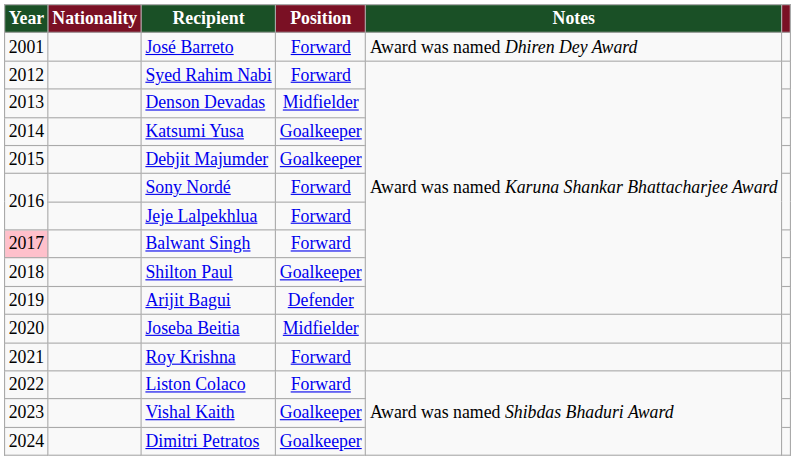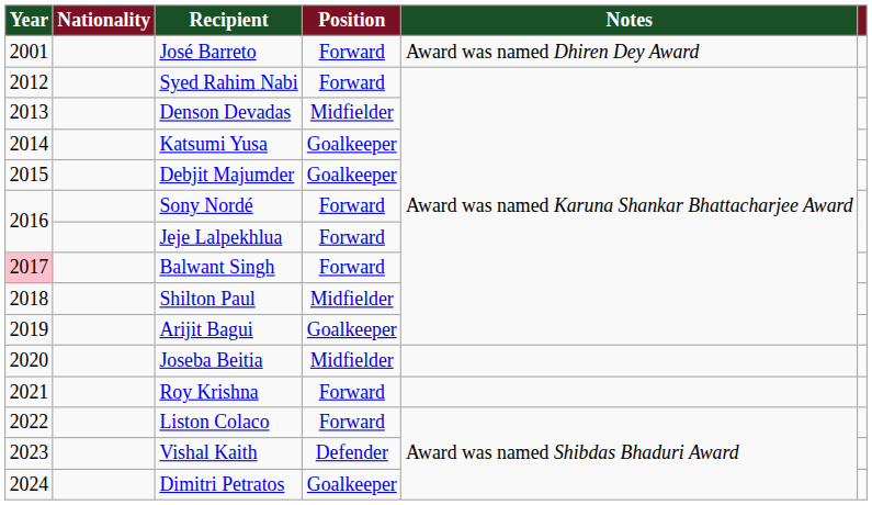Shilton Paul | Position: Goalkeeper -> Midfielder
Arijit Bagui | Position: Defender -> Goalkeeper
Vishal Kaith | Position: Goalkeeper -> Defender
